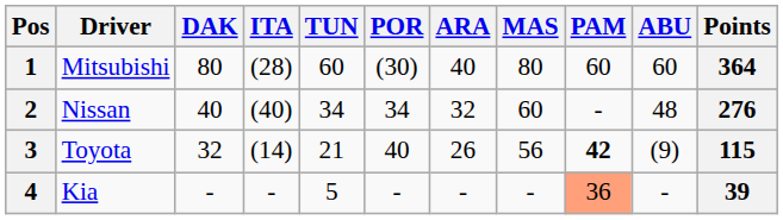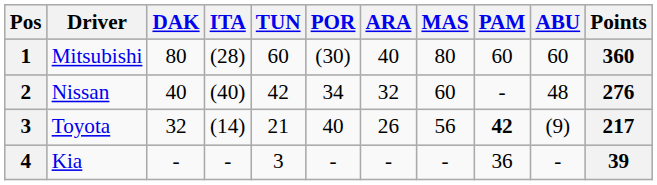Mitsubishi | Points: 364 -> 360
Nissan | TUN: 34 -> 42
Toyota | Points: 115 -> 217
Kia | TUN: 5 -> 3
Kia | PAM: lightsalmon background -> no background
